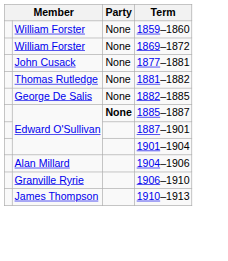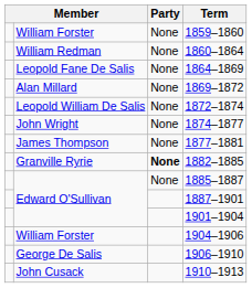+ row: William Redman | None | 1860–1864
+ row: Leopold Fane De Salis | None | 1864–1869
1869–1872 | column 2: William Forster -> Alan Millard
+ row: Leopold William De Salis | None | 1872–1874
+ row: John Wright | None | 1874–1877
1877–1881 | column 2: John Cusack -> James Thompson
- row: Thomas Rutledge | None | 1881–1882
1882–1885 | column 2: George De Salis -> Granville Ryrie
1882–1885 | Party: normal -> bold
1885–1887 | Party: bold -> normal
1904–1906 | column 2: Alan Millard -> William Forster
1906–1910 | column 2: Granville Ryrie -> George De Salis
1910–1913 | column 2: James Thompson -> John Cusack
